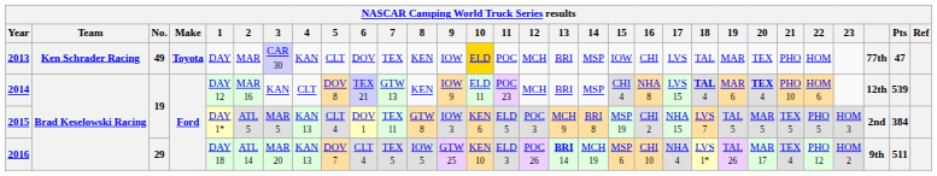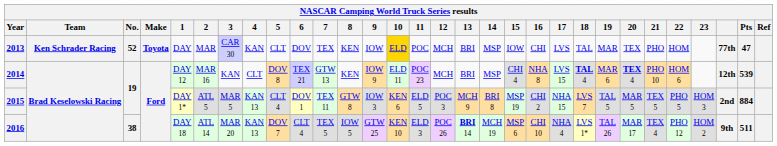2013 | No.: 49 -> 52
2015 | Pts: 384 -> 884
2016 | No.: 29 -> 38
